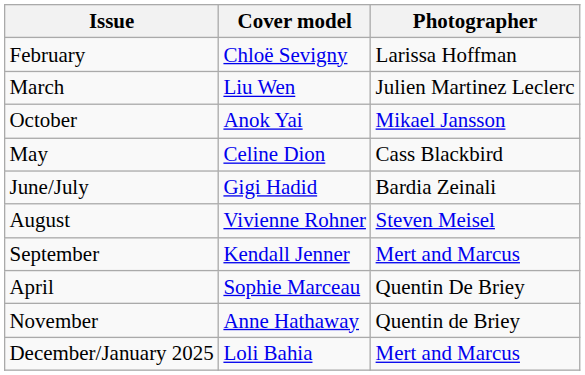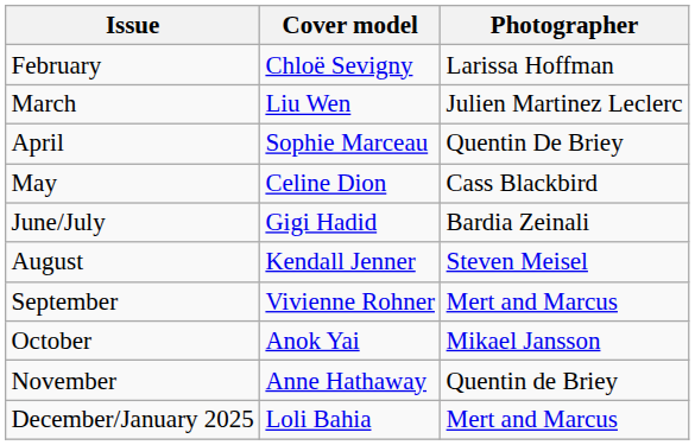rows swapped: April <-> October
August | Cover model: Vivienne Rohner -> Kendall Jenner
September | Cover model: Kendall Jenner -> Vivienne Rohner
